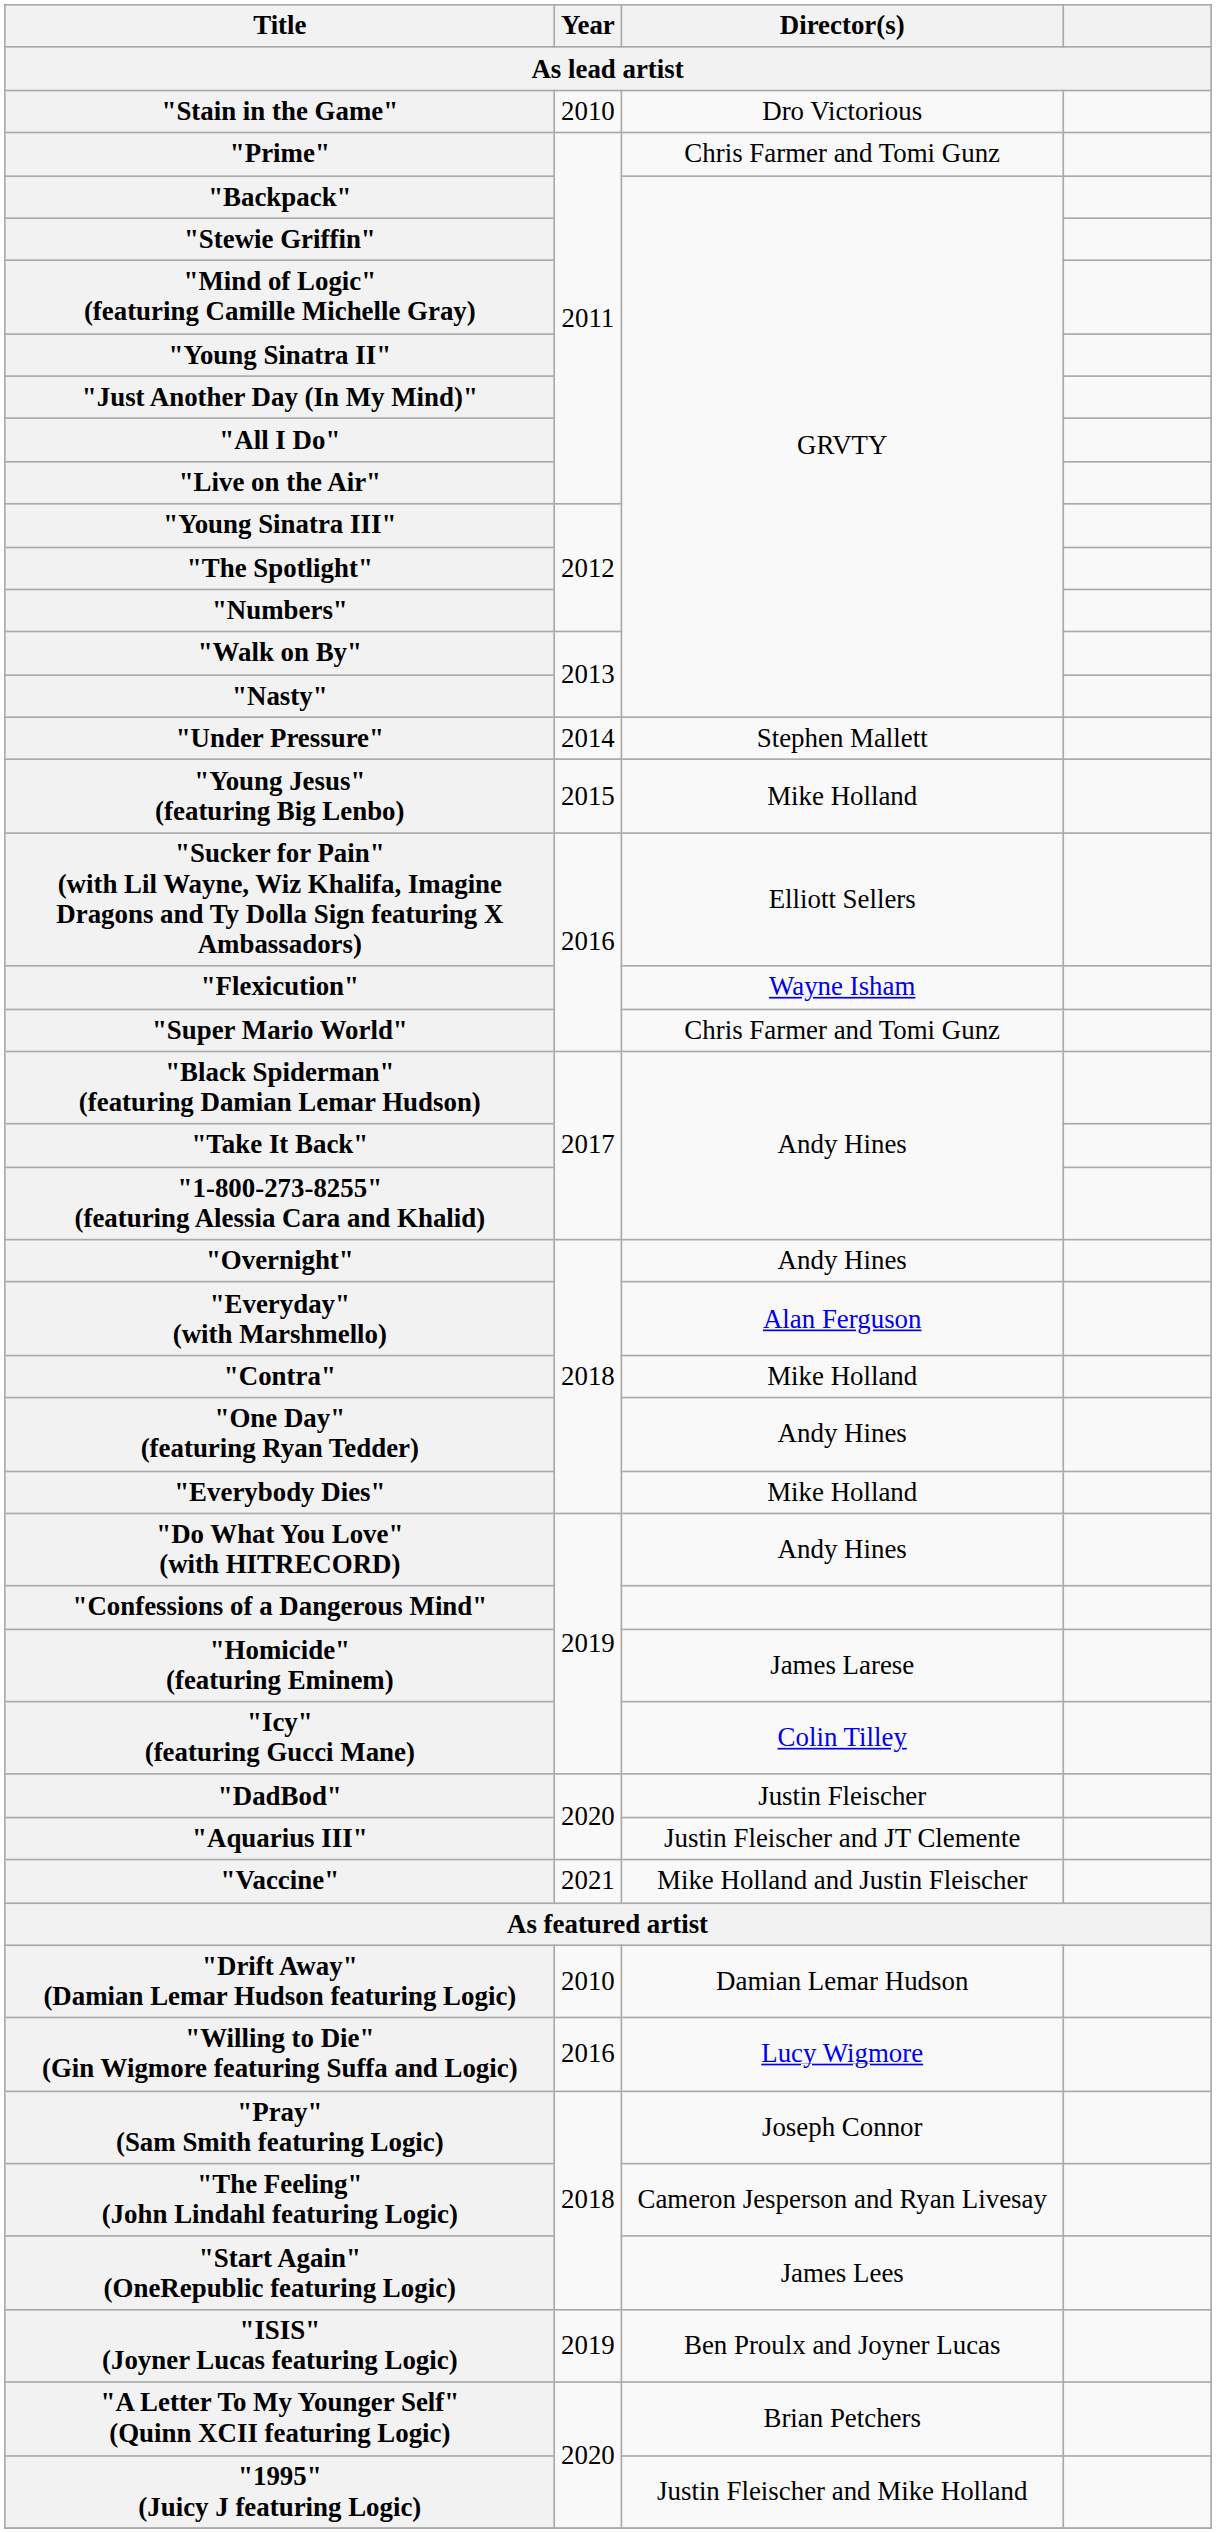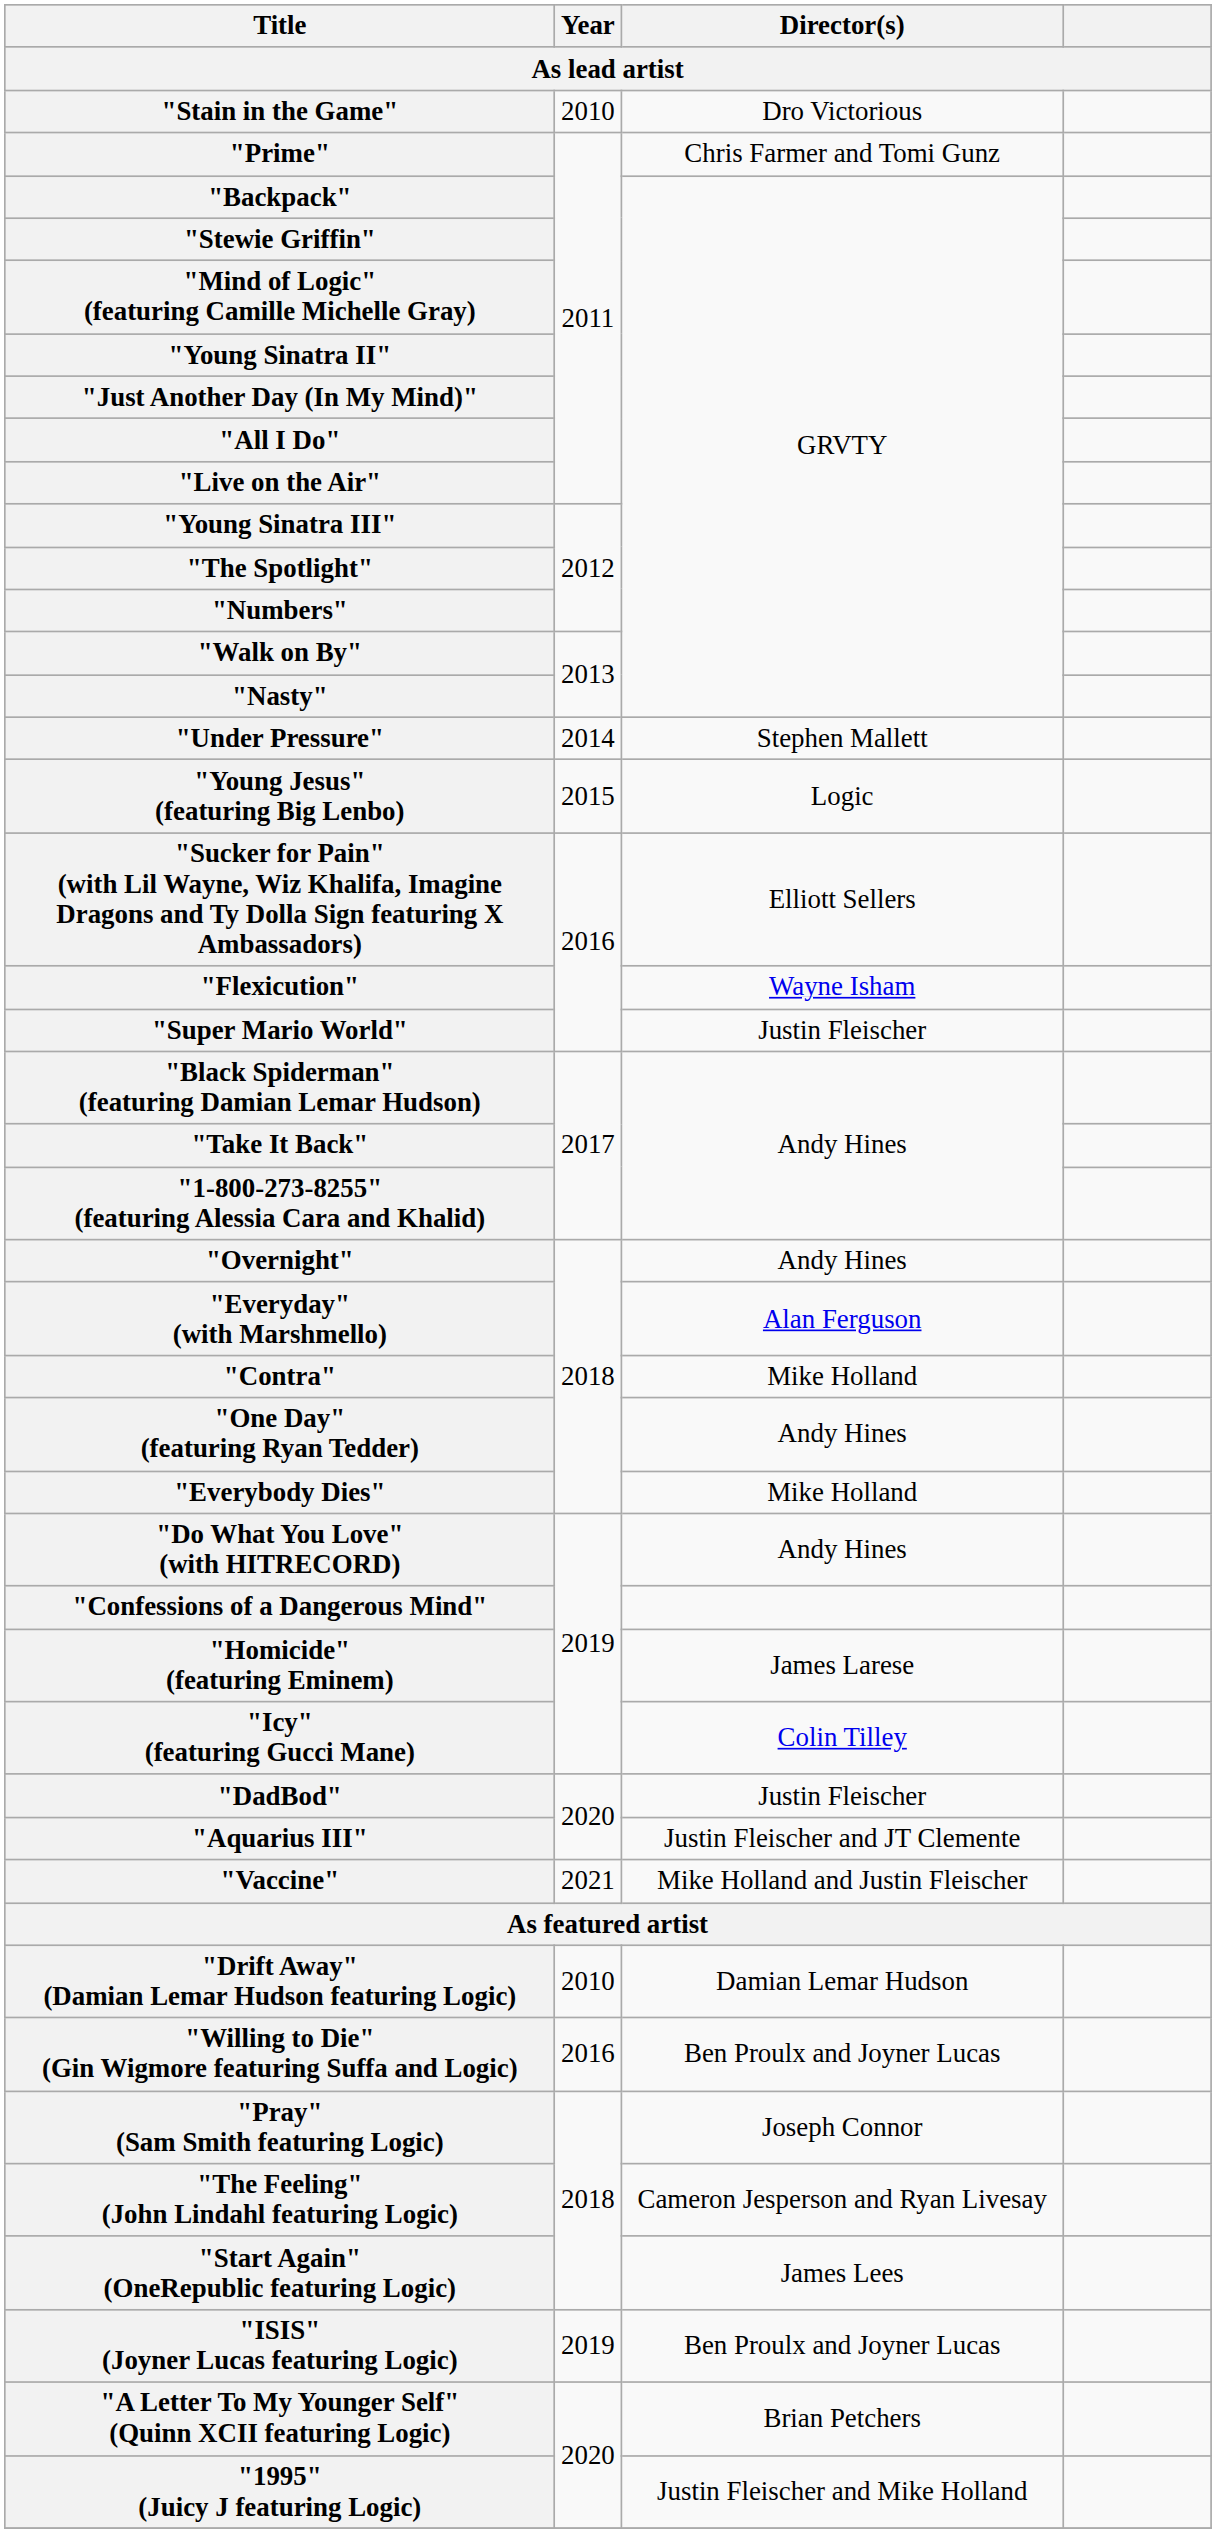"Young Jesus" (featuring Big Lenbo) | Director(s): Mike Holland -> Logic
"Super Mario World" | Director(s): Chris Farmer and Tomi Gunz -> Justin Fleischer
"Willing to Die" (Gin Wigmore featuring Suffa and Logic) | Director(s): Lucy Wigmore -> Ben Proulx and Joyner Lucas
